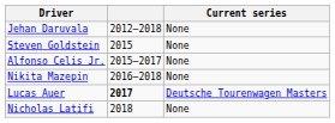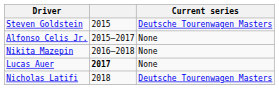- row: Jehan Daruvala | 2012–2018 | None
Steven Goldstein | Current series: None -> Deutsche Tourenwagen Masters
Lucas Auer | Current series: Deutsche Tourenwagen Masters -> None
Nicholas Latifi | Current series: None -> Deutsche Tourenwagen Masters
